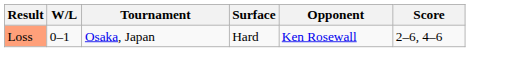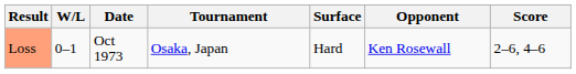+ column: Date | Oct 1973
